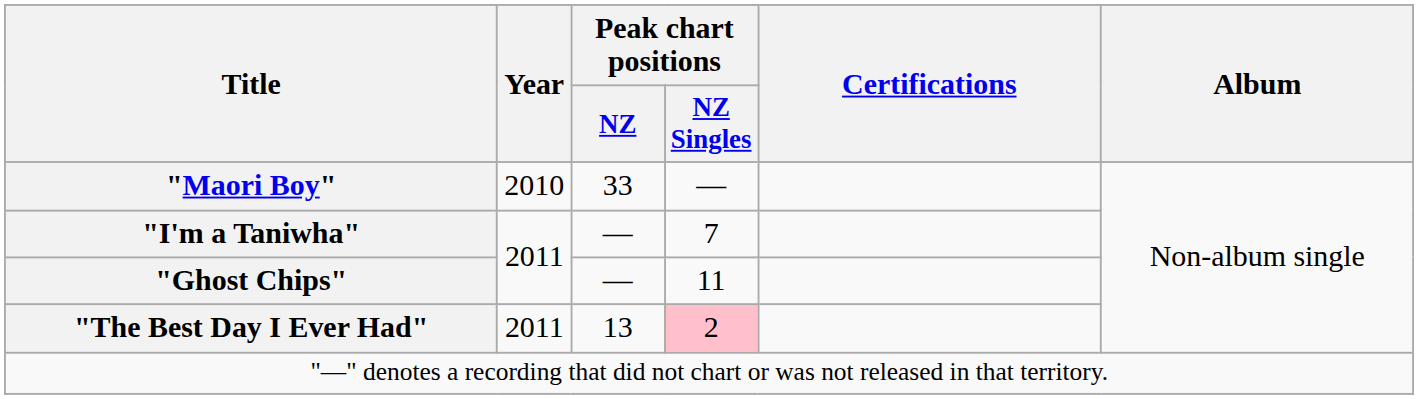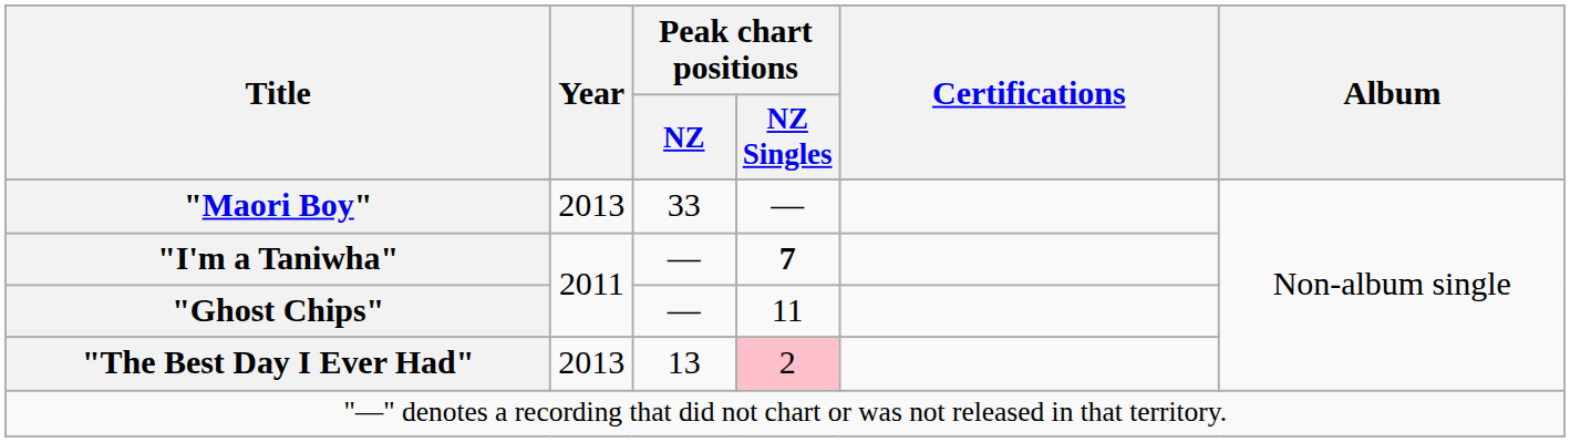"Maori Boy" | Year: 2010 -> 2013
"I'm a Taniwha" | Peak chart positions / NZ Singles: normal -> bold
"The Best Day I Ever Had" | Year: 2011 -> 2013
